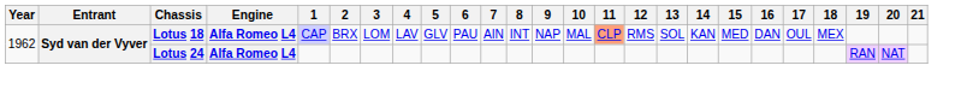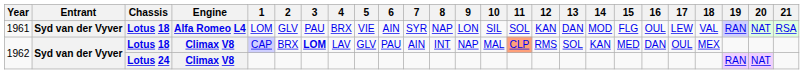+ row: 1961 | Syd van der Vyver | Lotus 18 | Alfa Romeo L4 | LOM | GLV | PAU | BRX | VIE | AIN | SYR | NAP | LON | SIL | SOL | KAN | DAN | MOD | FLG | OUL | LEW | VAL | RAN | NAT | RSA
1962 / Lotus 18 | Engine: Alfa Romeo L4 -> Climax V8
1962 / Lotus 18 | 3: normal -> bold
1962 / Lotus 24 | Engine: Alfa Romeo L4 -> Climax V8
